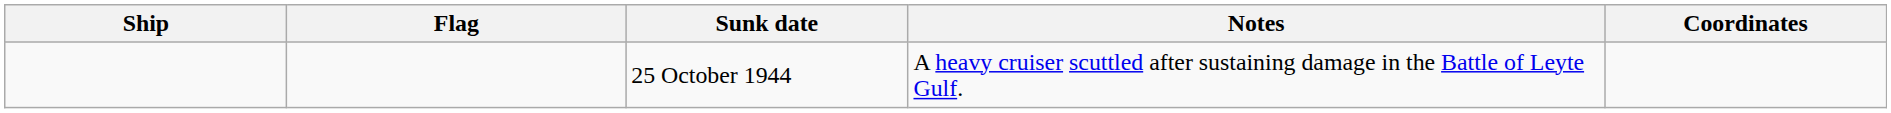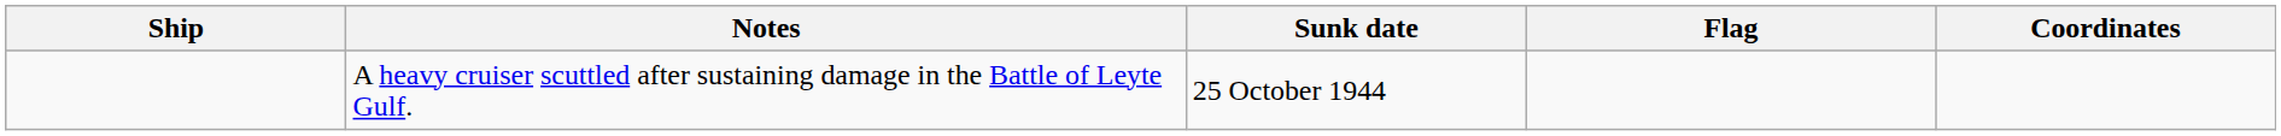columns swapped: Flag <-> Notes
